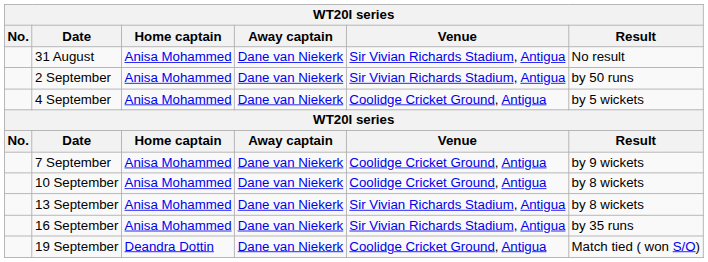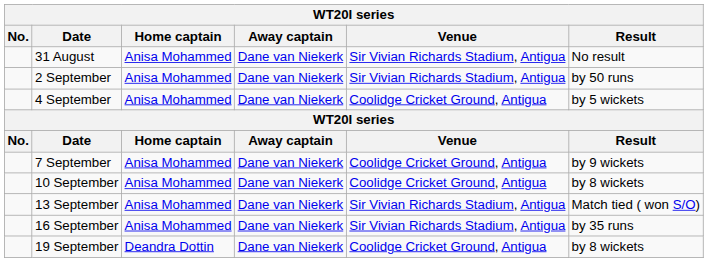13 September | Result: by 8 wickets -> Match tied ( won S/O)
19 September | Result: Match tied ( won S/O) -> by 8 wickets
